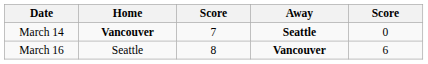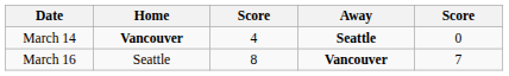March 14 | column 3: 7 -> 4
March 16 | column 5: 6 -> 7
